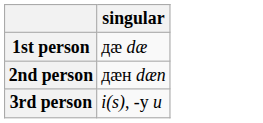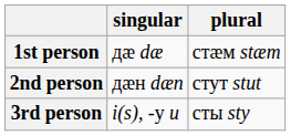+ column: plural | стӕм stӕm | стут stut | сты sty
